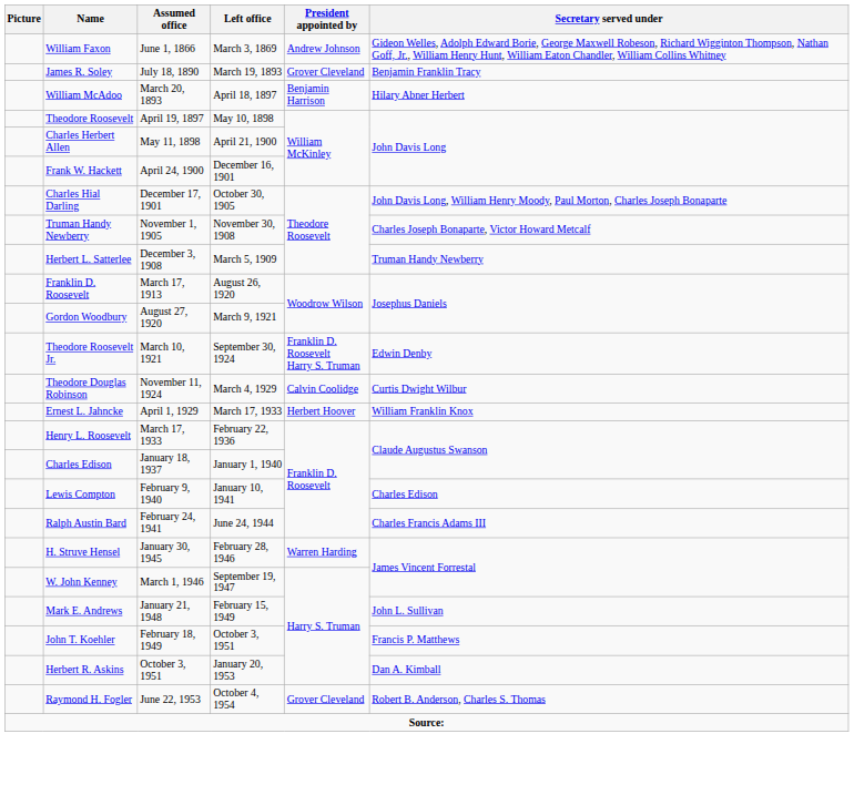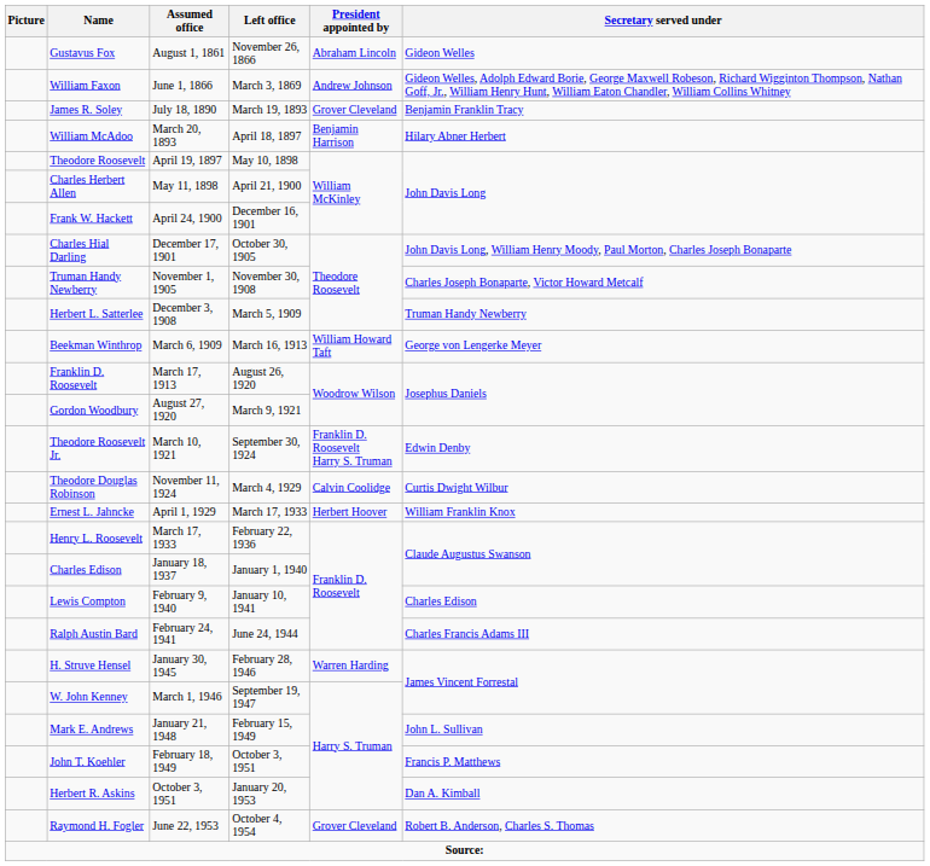+ row: Gustavus Fox | August 1, 1861 | November 26, 1866 | Abraham Lincoln | Gideon Welles
+ row: Beekman Winthrop | March 6, 1909 | March 16, 1913 | William Howard Taft | George von Lengerke Meyer
